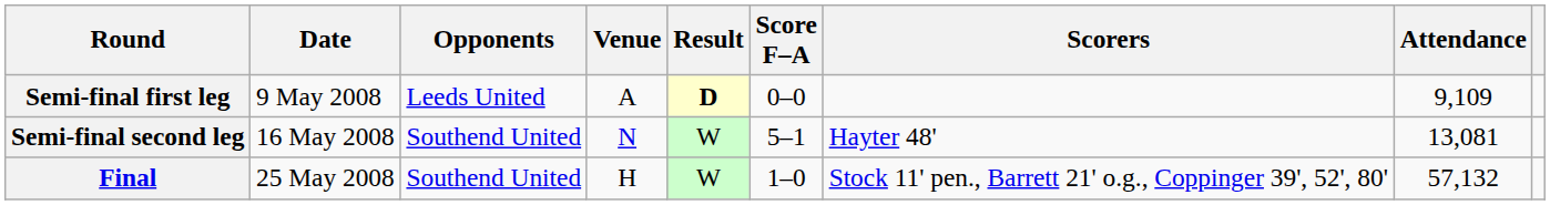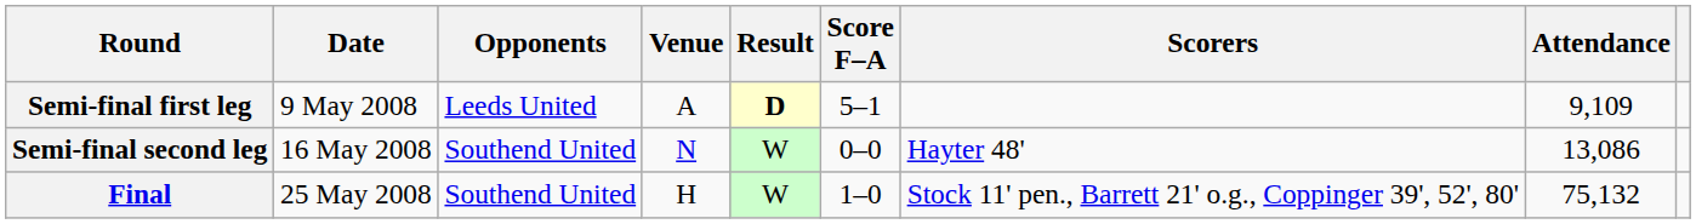Semi-final first leg | Score F–A: 0–0 -> 5–1
Semi-final second leg | Score F–A: 5–1 -> 0–0
Semi-final second leg | Attendance: 13,081 -> 13,086
Final | Attendance: 57,132 -> 75,132
